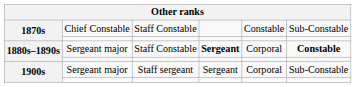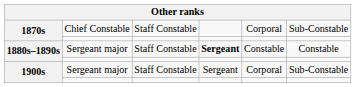1870s / Chief Constable | column 5: Constable -> Corporal
1880s–1890s / Sergeant major | column 5: Corporal -> Constable
1880s–1890s / Sergeant major | column 6: bold -> normal
1900s / Sergeant major | column 3: Staff sergeant -> Staff Constable
